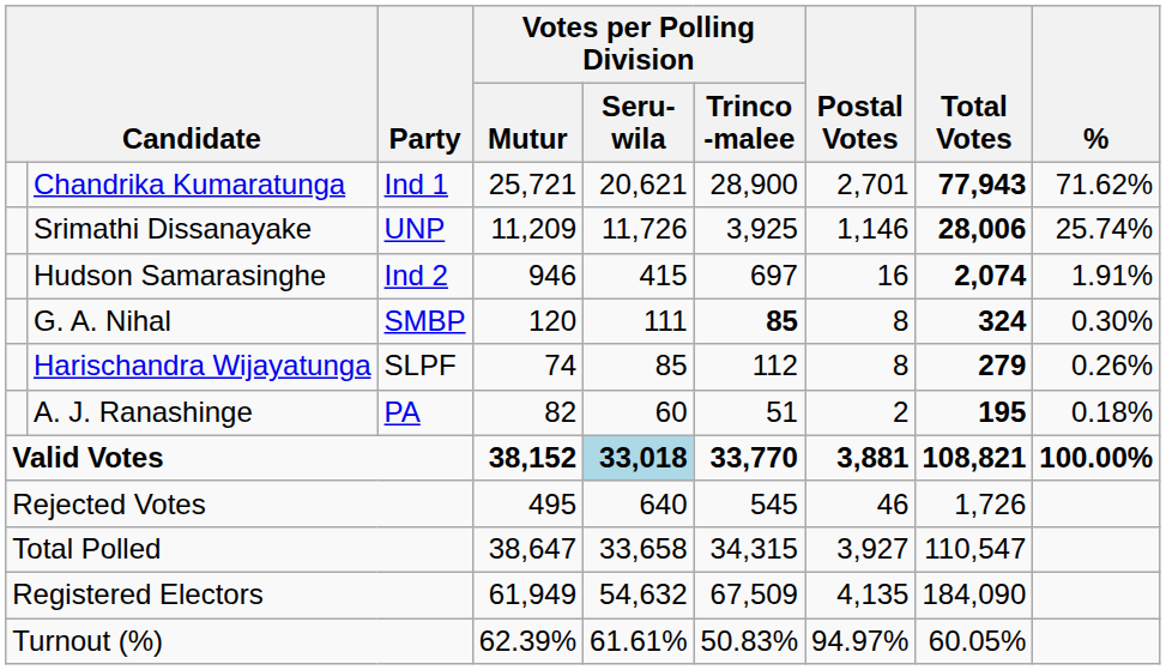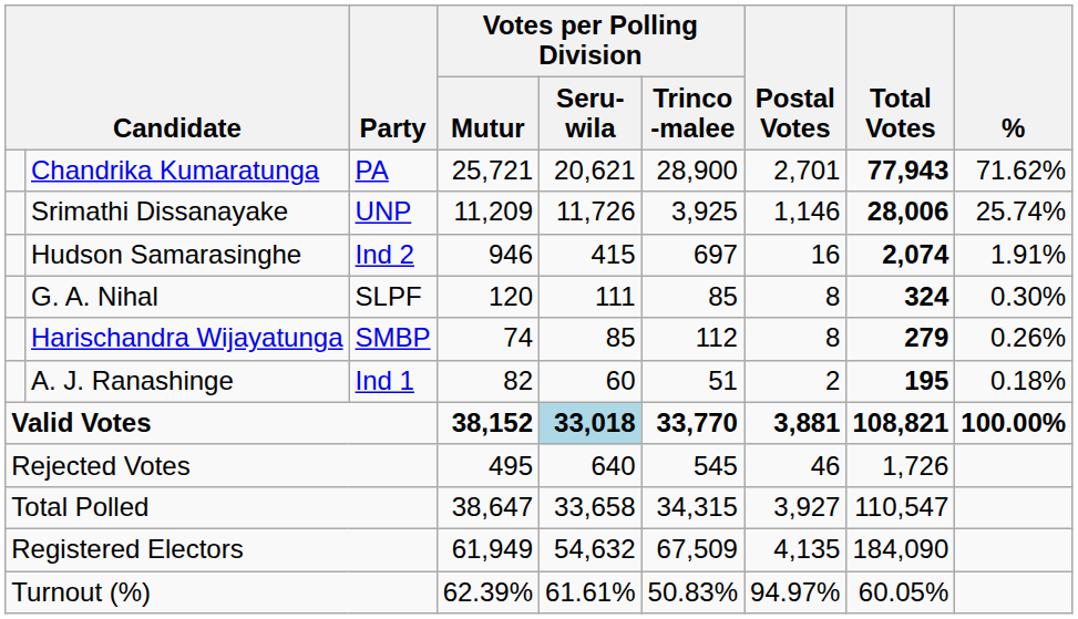Chandrika Kumaratunga | Party: Ind 1 -> PA
G. A. Nihal | Party: SMBP -> SLPF
G. A. Nihal | Votes per Polling Division / Trinco -malee: bold -> normal
Harischandra Wijayatunga | Party: SLPF -> SMBP
A. J. Ranashinge | Party: PA -> Ind 1
